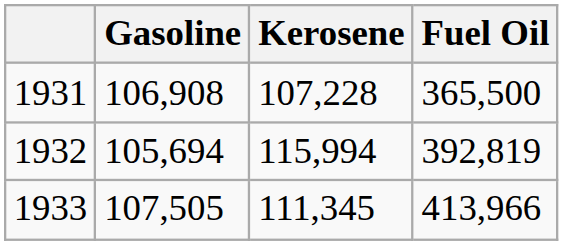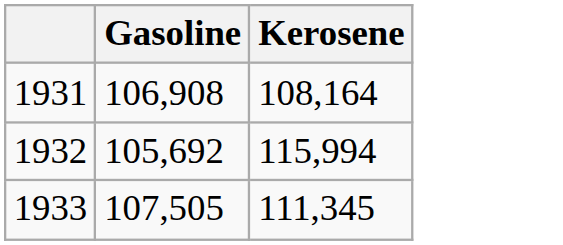- column: Fuel Oil | 365,500 | 392,819 | 413,966
1931 | Kerosene: 107,228 -> 108,164
1932 | Gasoline: 105,694 -> 105,692
